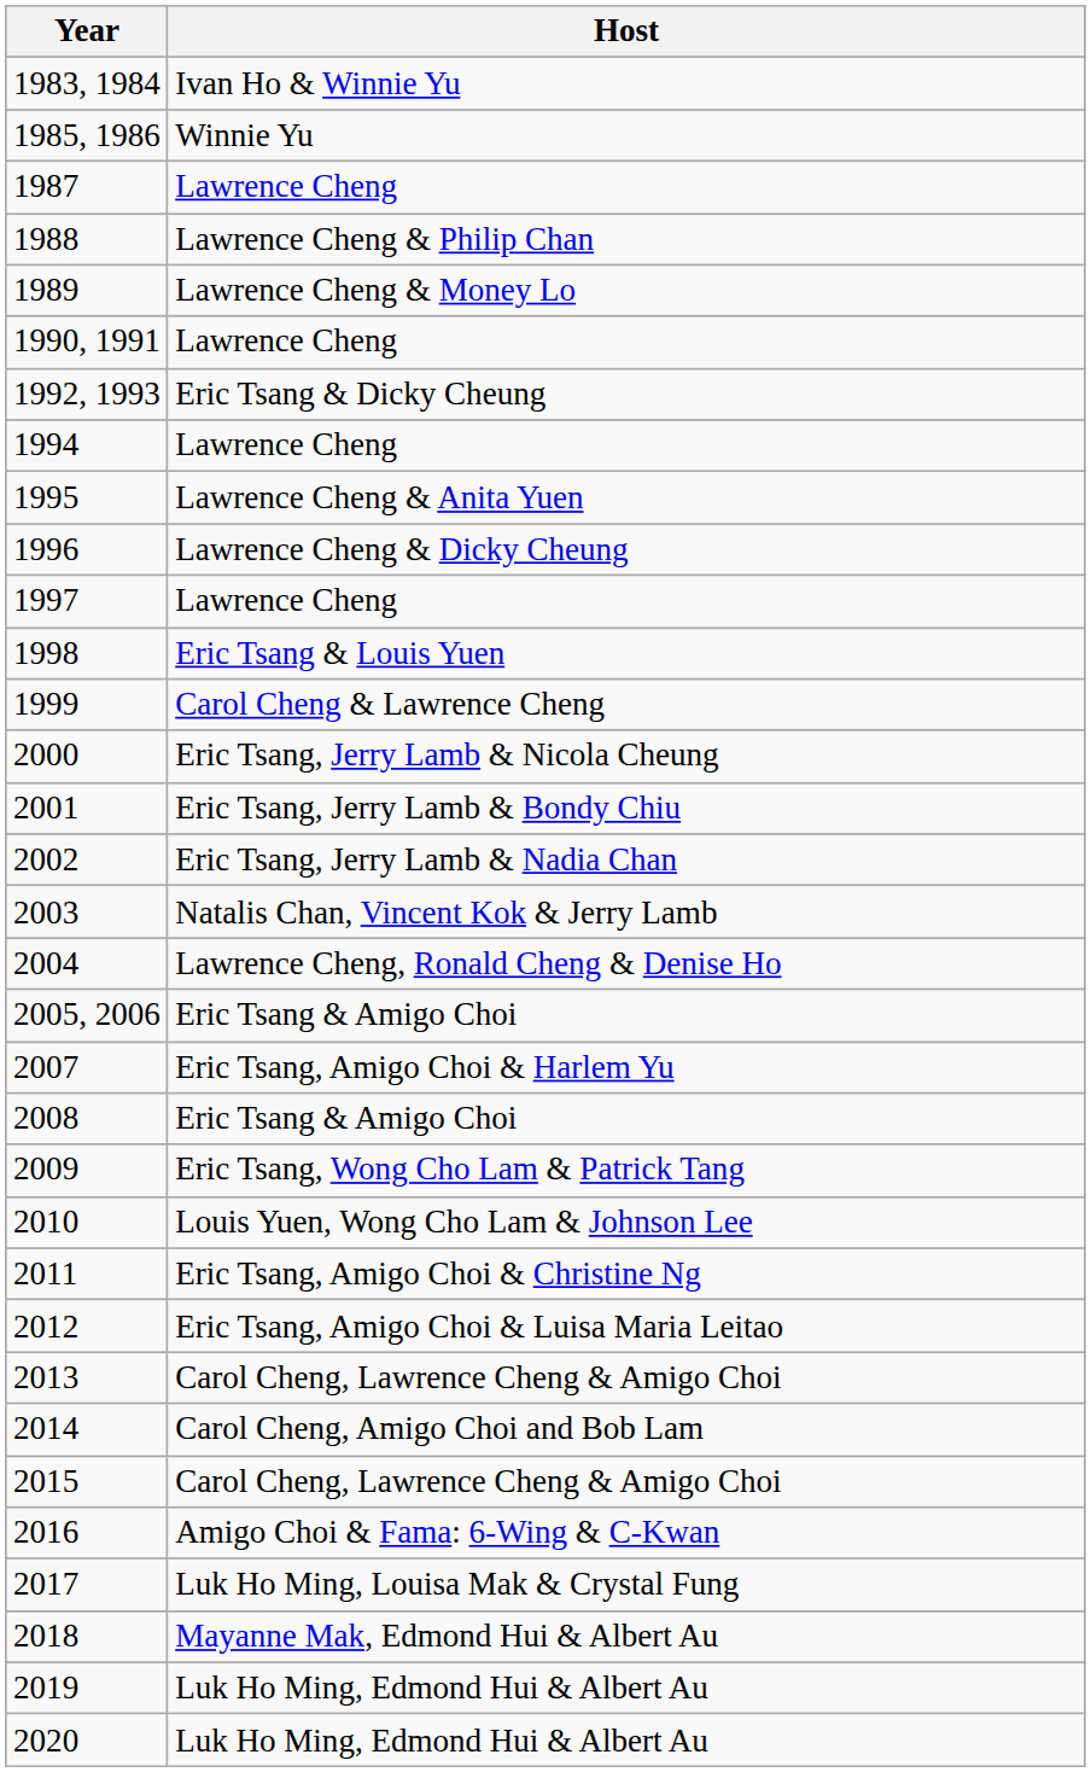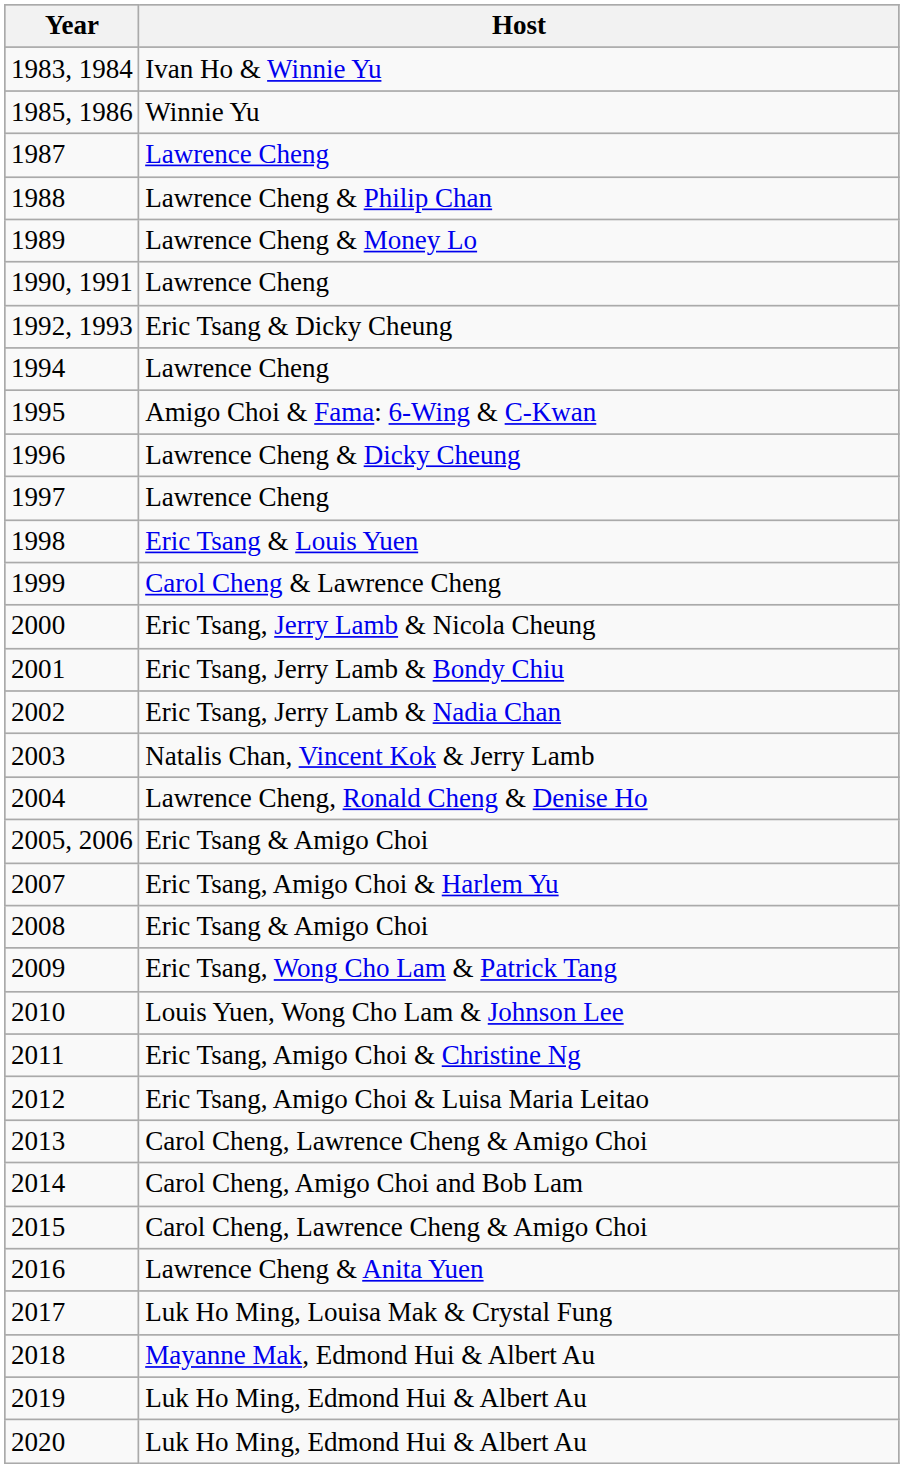1995 | Host: Lawrence Cheng & Anita Yuen -> Amigo Choi & Fama: 6-Wing & C-Kwan
2016 | Host: Amigo Choi & Fama: 6-Wing & C-Kwan -> Lawrence Cheng & Anita Yuen
